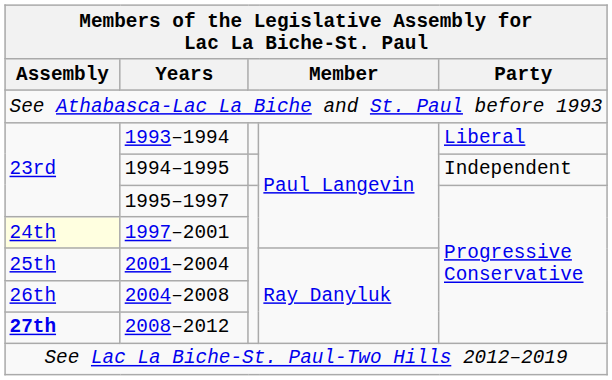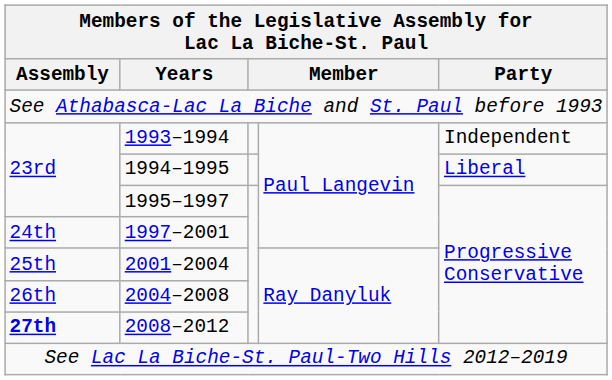1993–1994 | Party: Liberal -> Independent
1994–1995 | Party: Independent -> Liberal
1997–2001 | Assembly: lightyellow background -> no background
